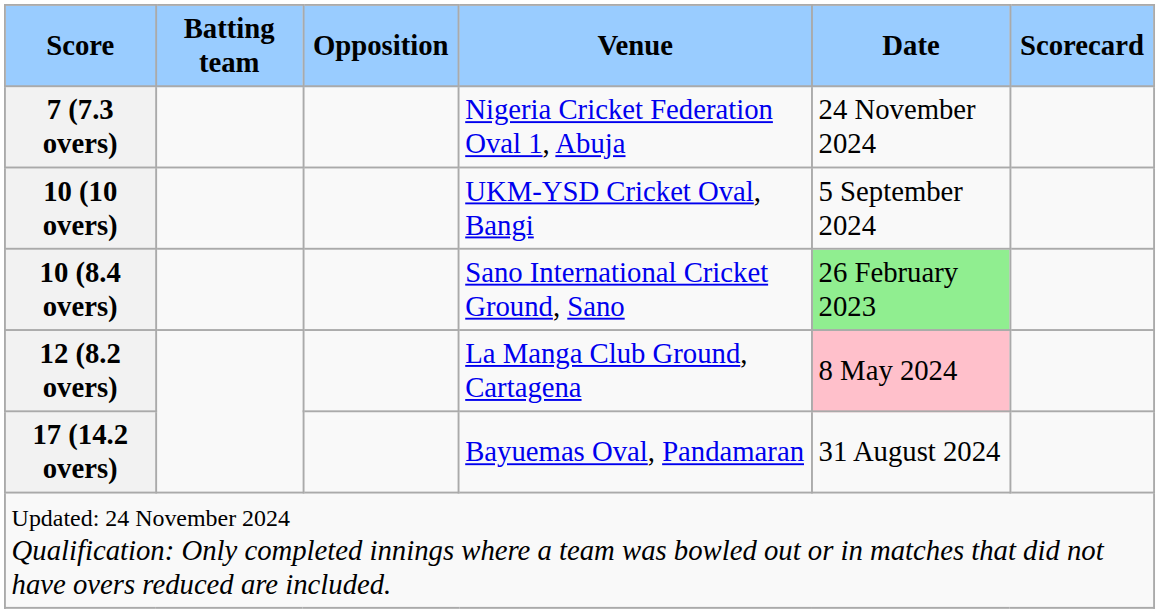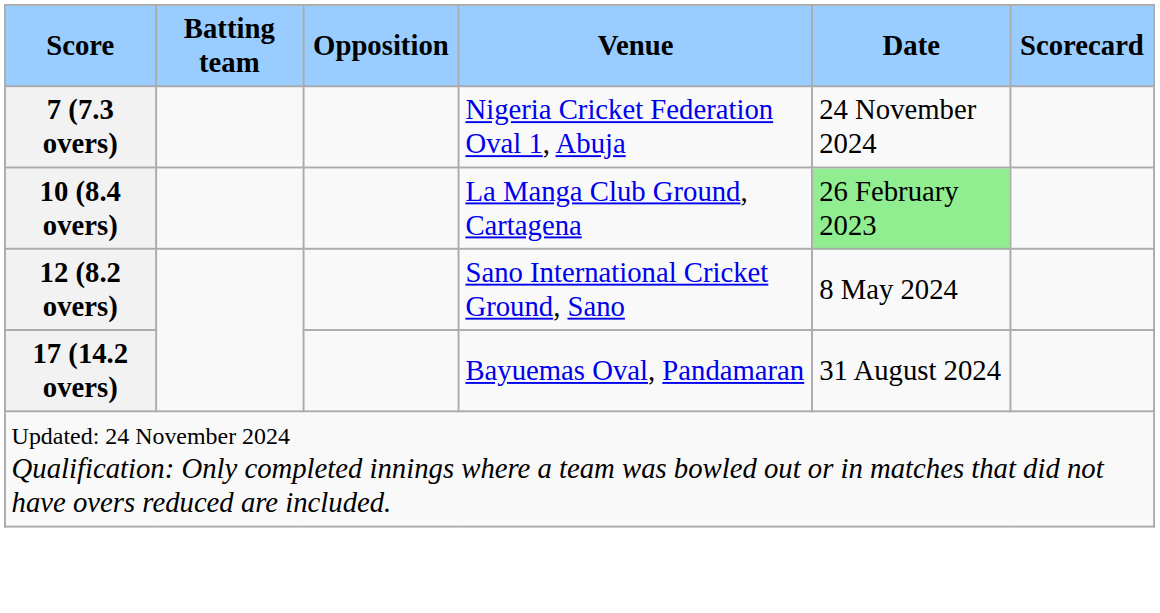- row: 10 (10 overs) | UKM-YSD Cricket Oval, Bangi | 5 September 2024
10 (8.4 overs) | Venue: Sano International Cricket Ground, Sano -> La Manga Club Ground, Cartagena
12 (8.2 overs) | Venue: La Manga Club Ground, Cartagena -> Sano International Cricket Ground, Sano
12 (8.2 overs) | Date: pink background -> no background
